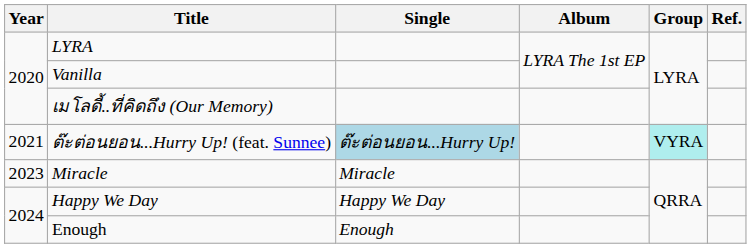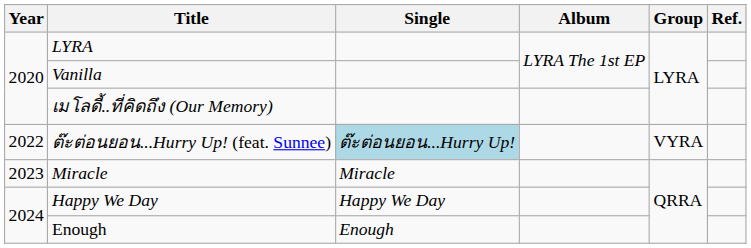ต๊ะต่อนยอน...Hurry Up! (feat. Sunnee) | Year: 2021 -> 2022
ต๊ะต่อนยอน...Hurry Up! (feat. Sunnee) | Group: paleturquoise background -> no background
